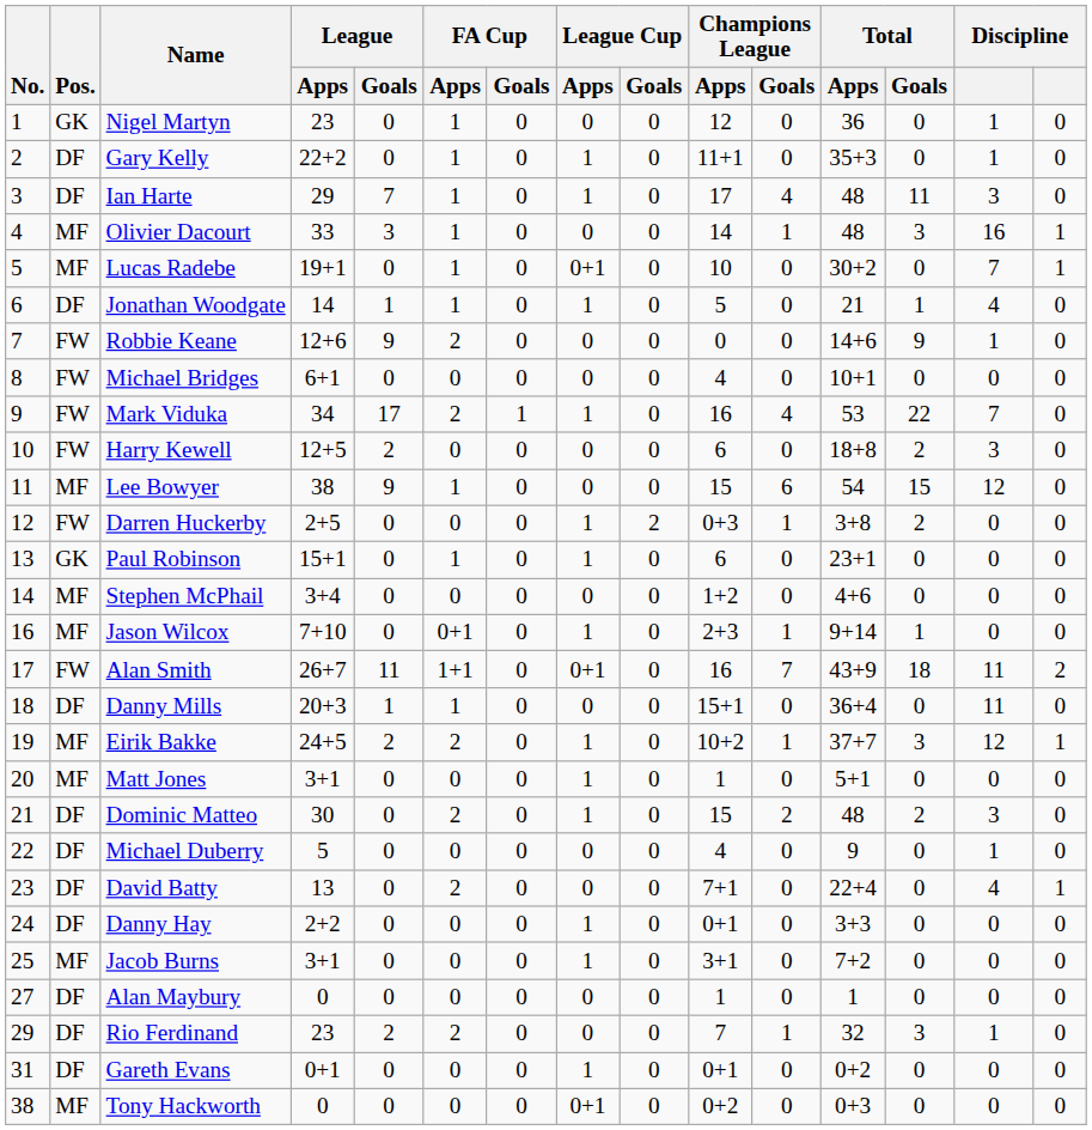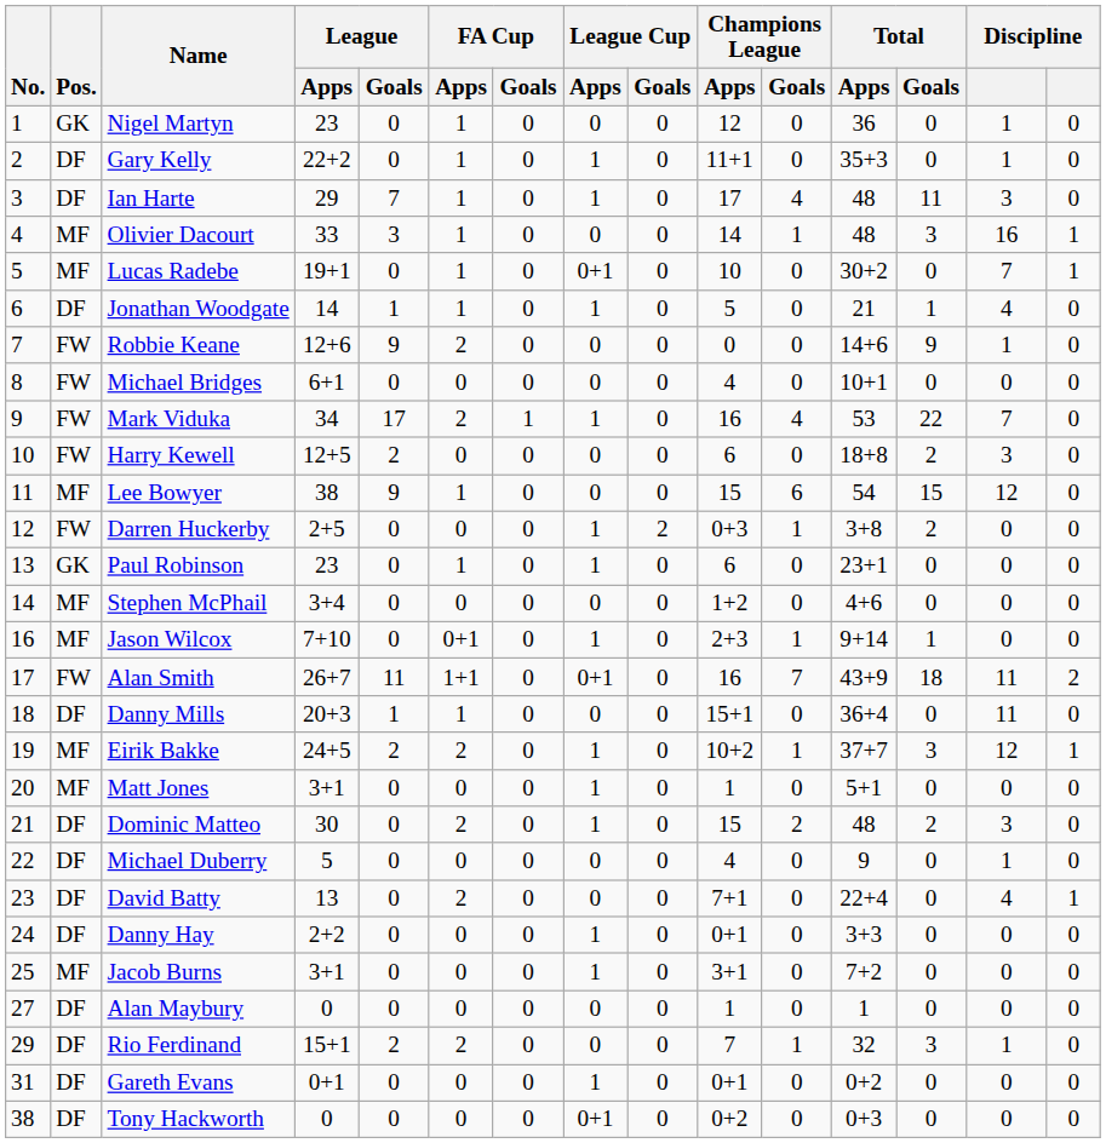Paul Robinson | League / Apps: 15+1 -> 23
Rio Ferdinand | League / Apps: 23 -> 15+1
Tony Hackworth | Pos.: MF -> DF
